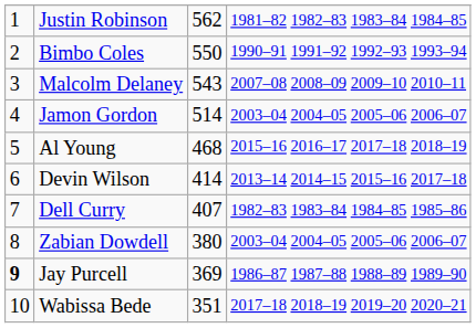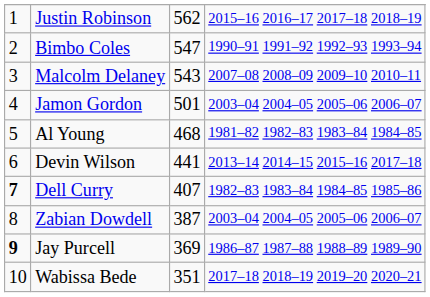Justin Robinson | column 4: 1981–82 1982–83 1983–84 1984–85 -> 2015–16 2016–17 2017–18 2018–19
Bimbo Coles | column 3: 550 -> 547
Jamon Gordon | column 3: 514 -> 501
Al Young | column 4: 2015–16 2016–17 2017–18 2018–19 -> 1981–82 1982–83 1983–84 1984–85
Devin Wilson | column 3: 414 -> 441
Dell Curry | column 1: normal -> bold
Zabian Dowdell | column 3: 380 -> 387
